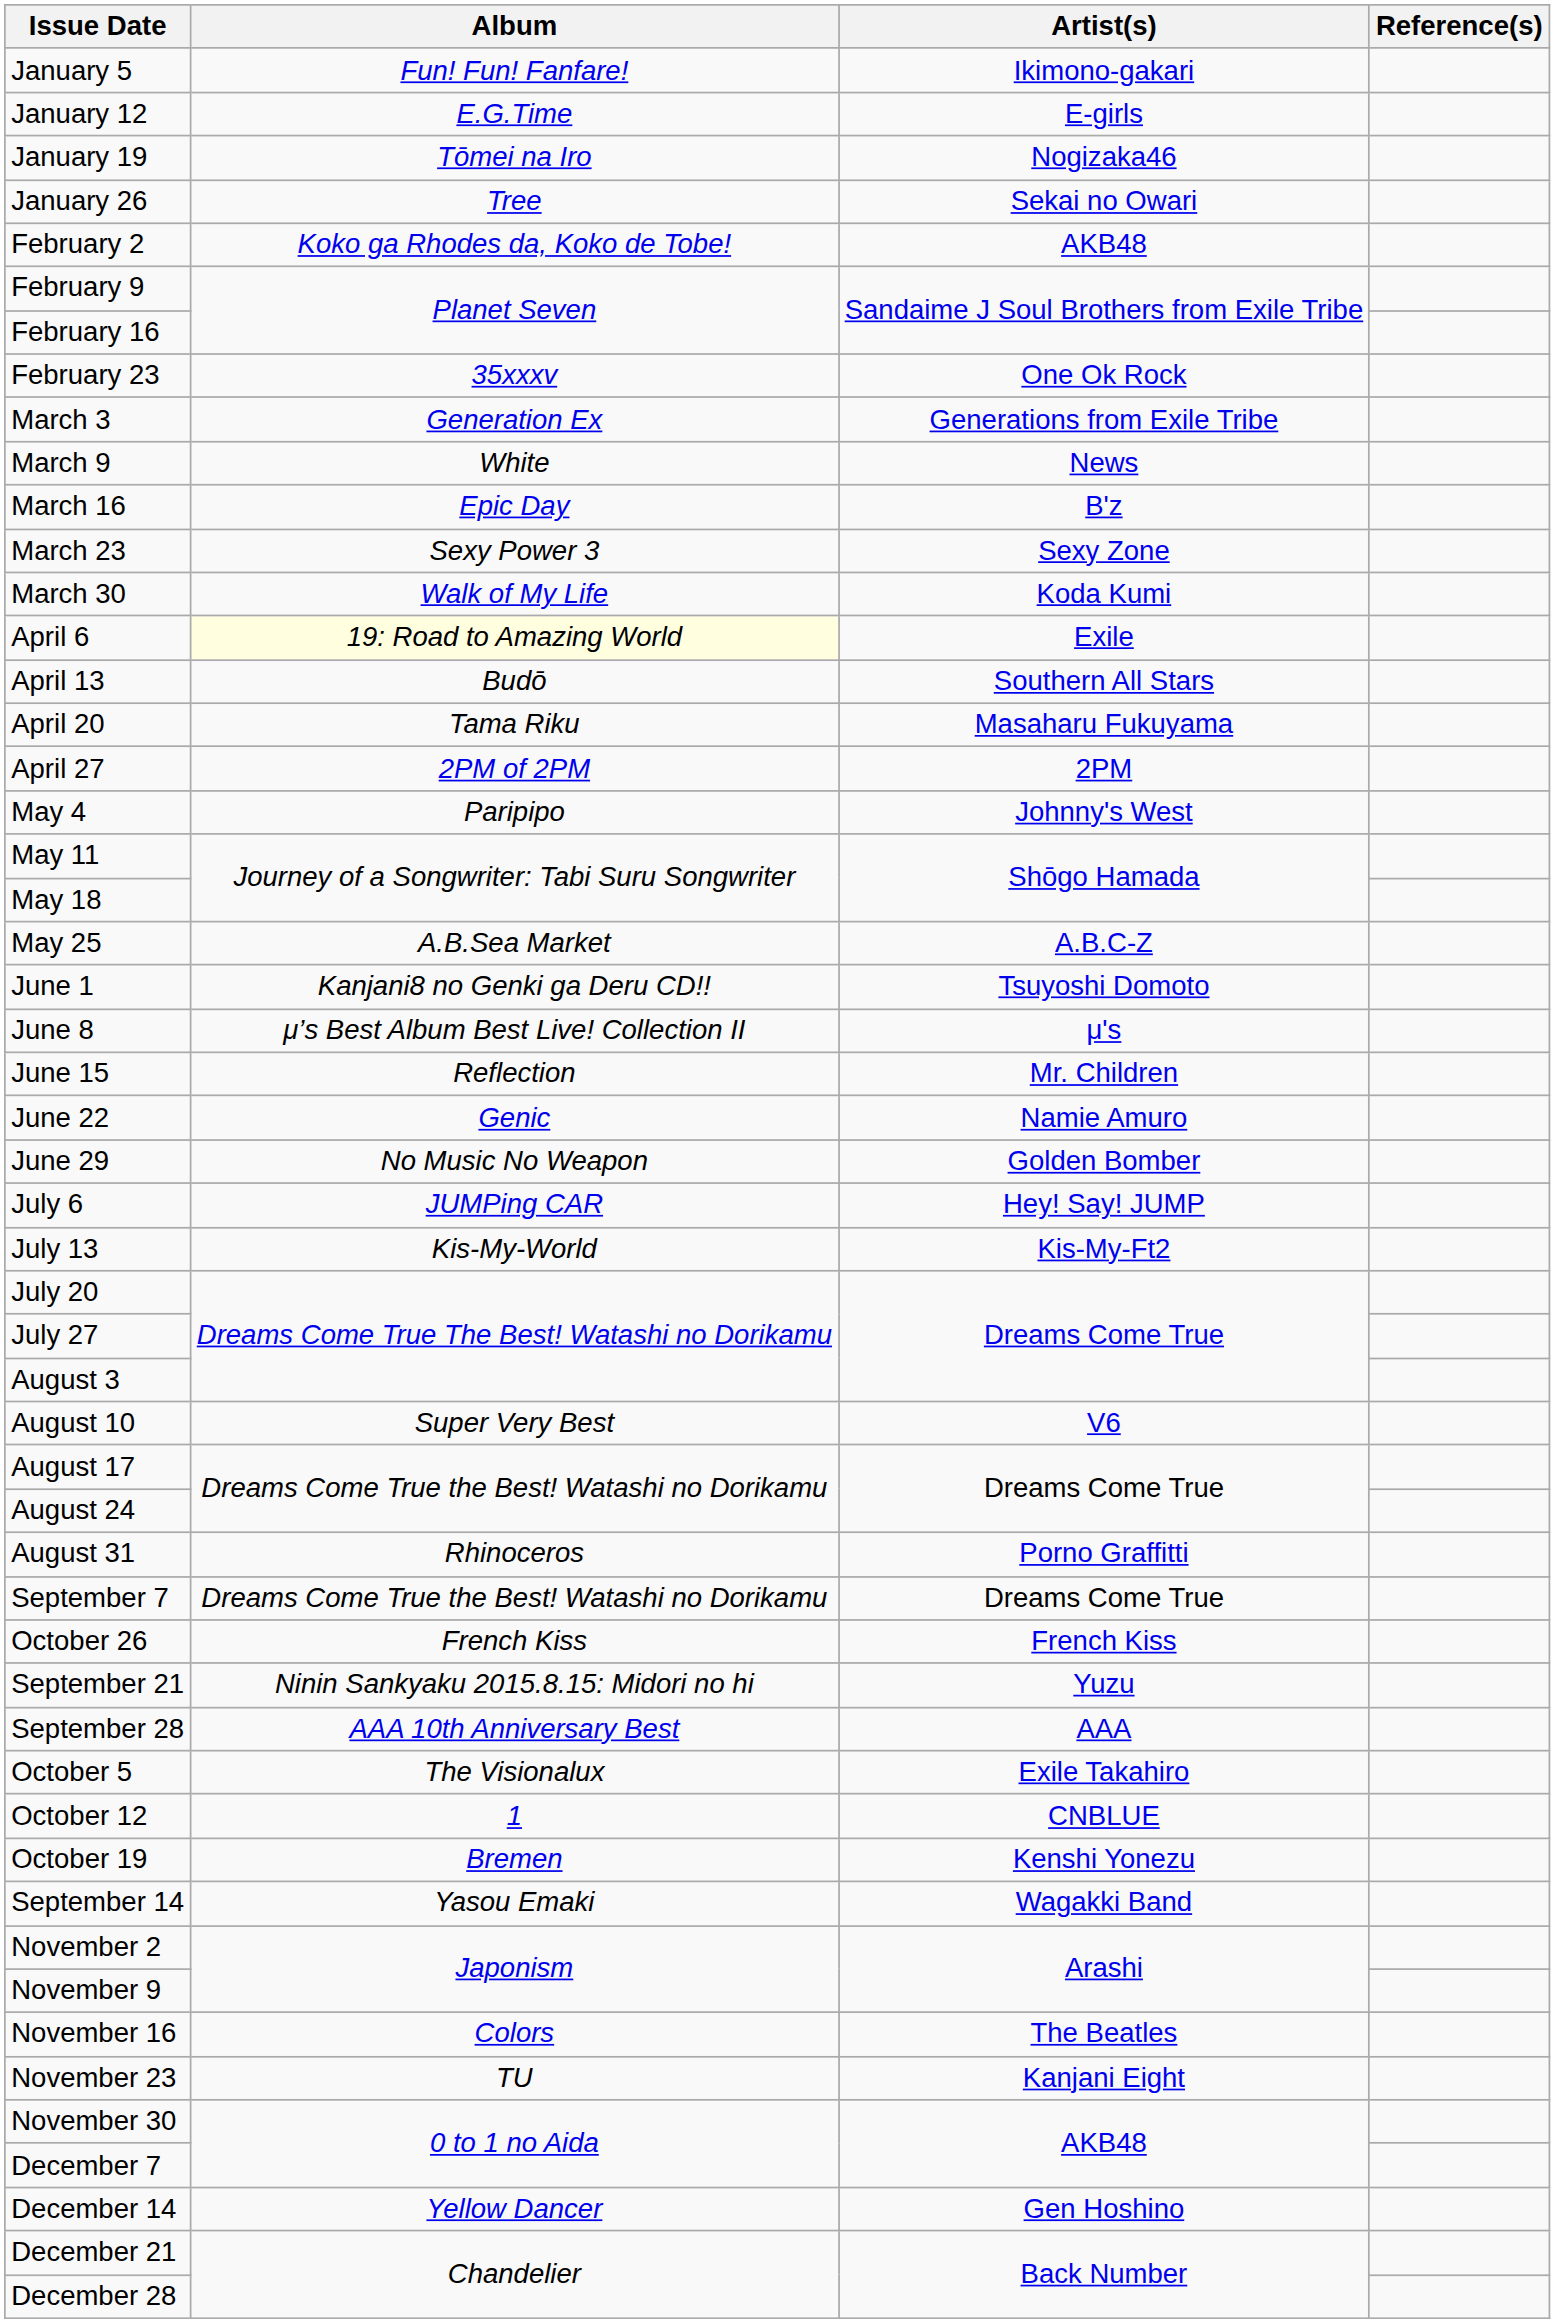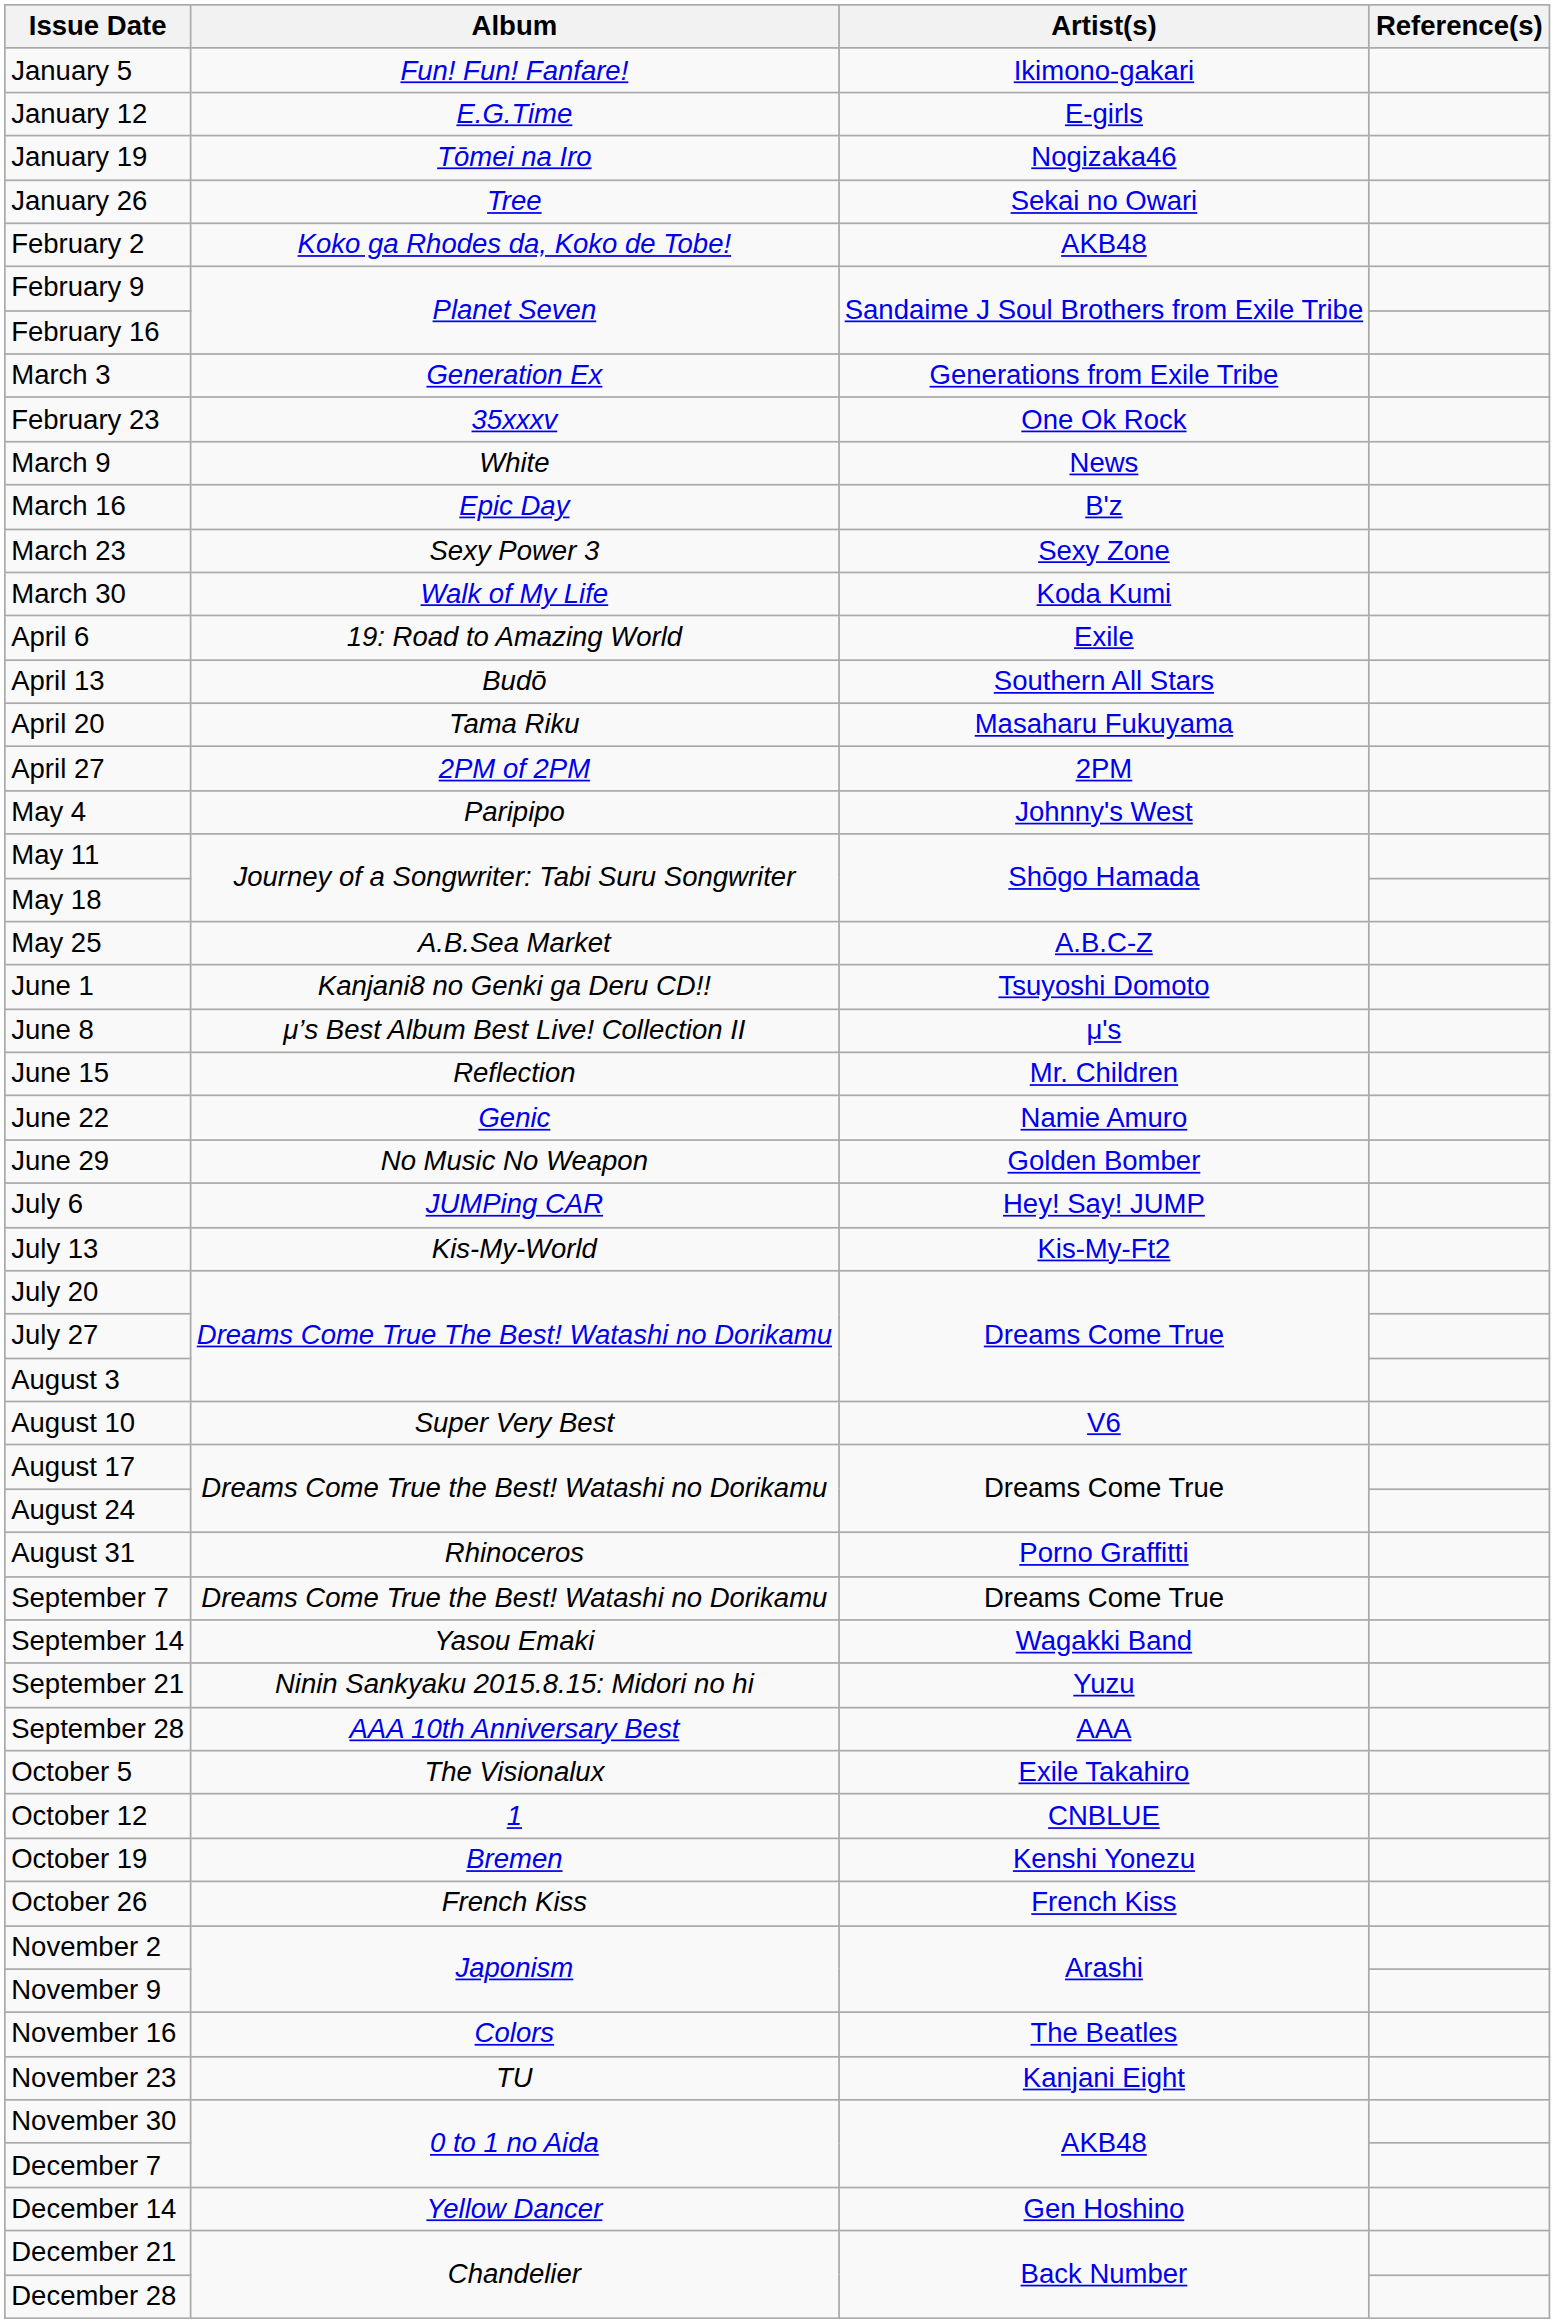rows swapped: February 23 <-> March 3
April 6 | Album: lightyellow background -> no background
rows swapped: September 14 <-> October 26
